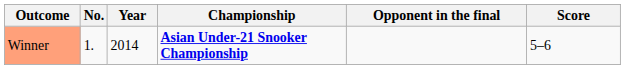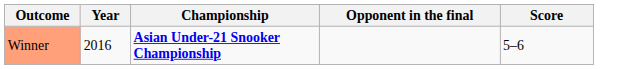- column: No. | 1.
Winner | Year: 2014 -> 2016
